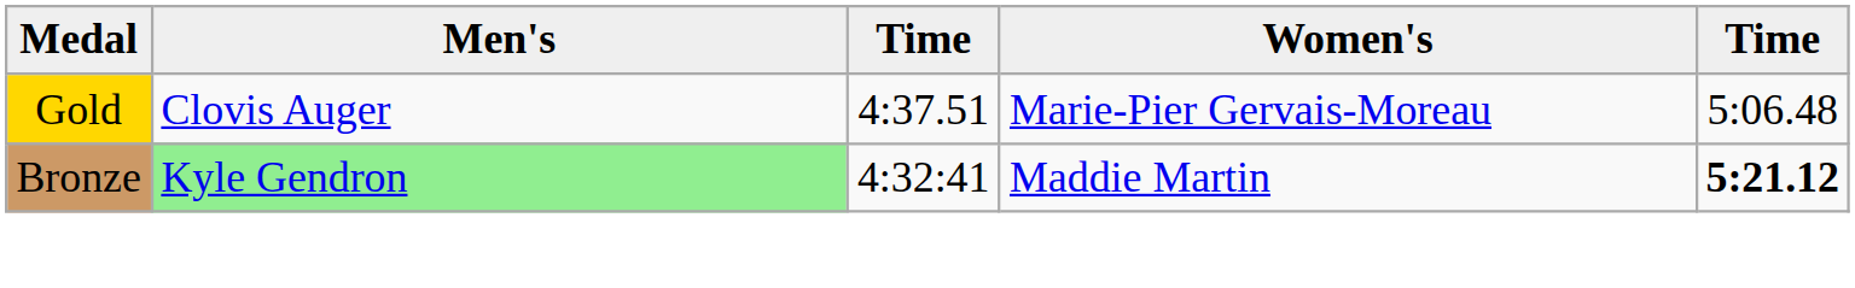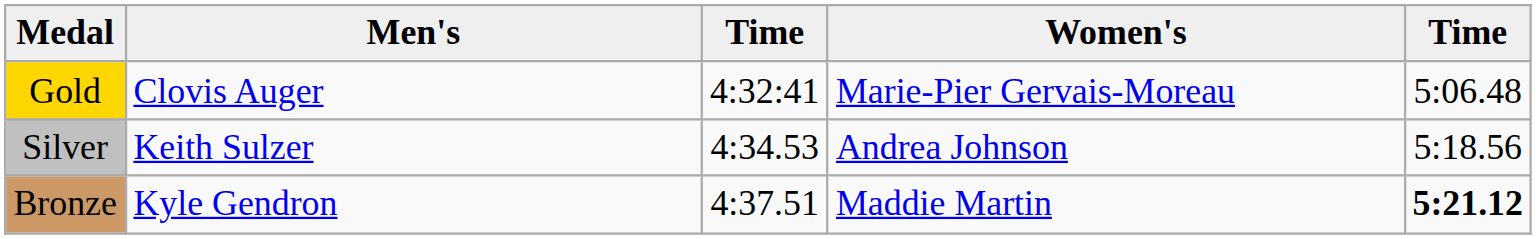Gold | column 3: 4:37.51 -> 4:32:41
+ row: Silver | Keith Sulzer | 4:34.53 | Andrea Johnson | 5:18.56
Bronze | Men's: lightgreen background -> no background
Bronze | column 3: 4:32:41 -> 4:37.51
